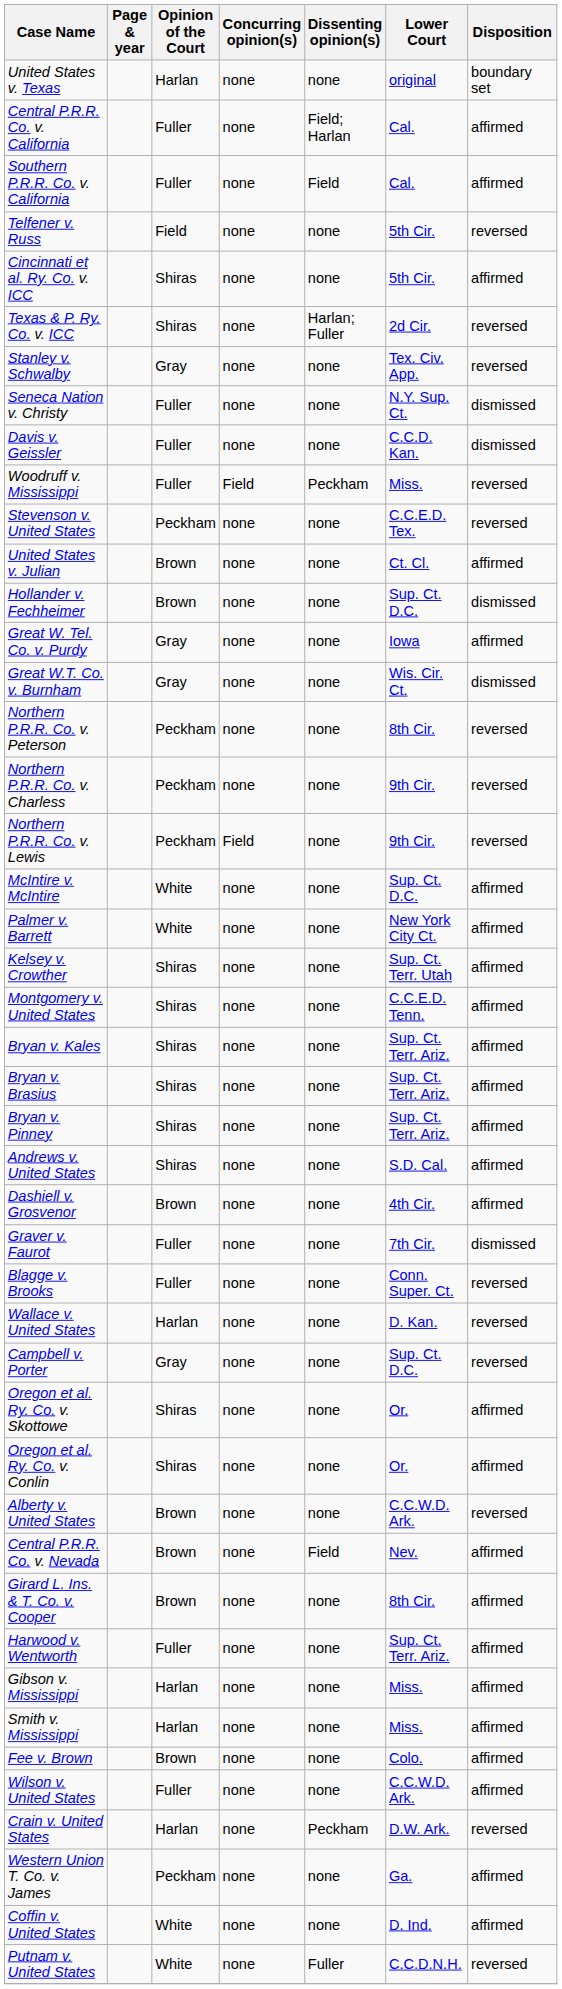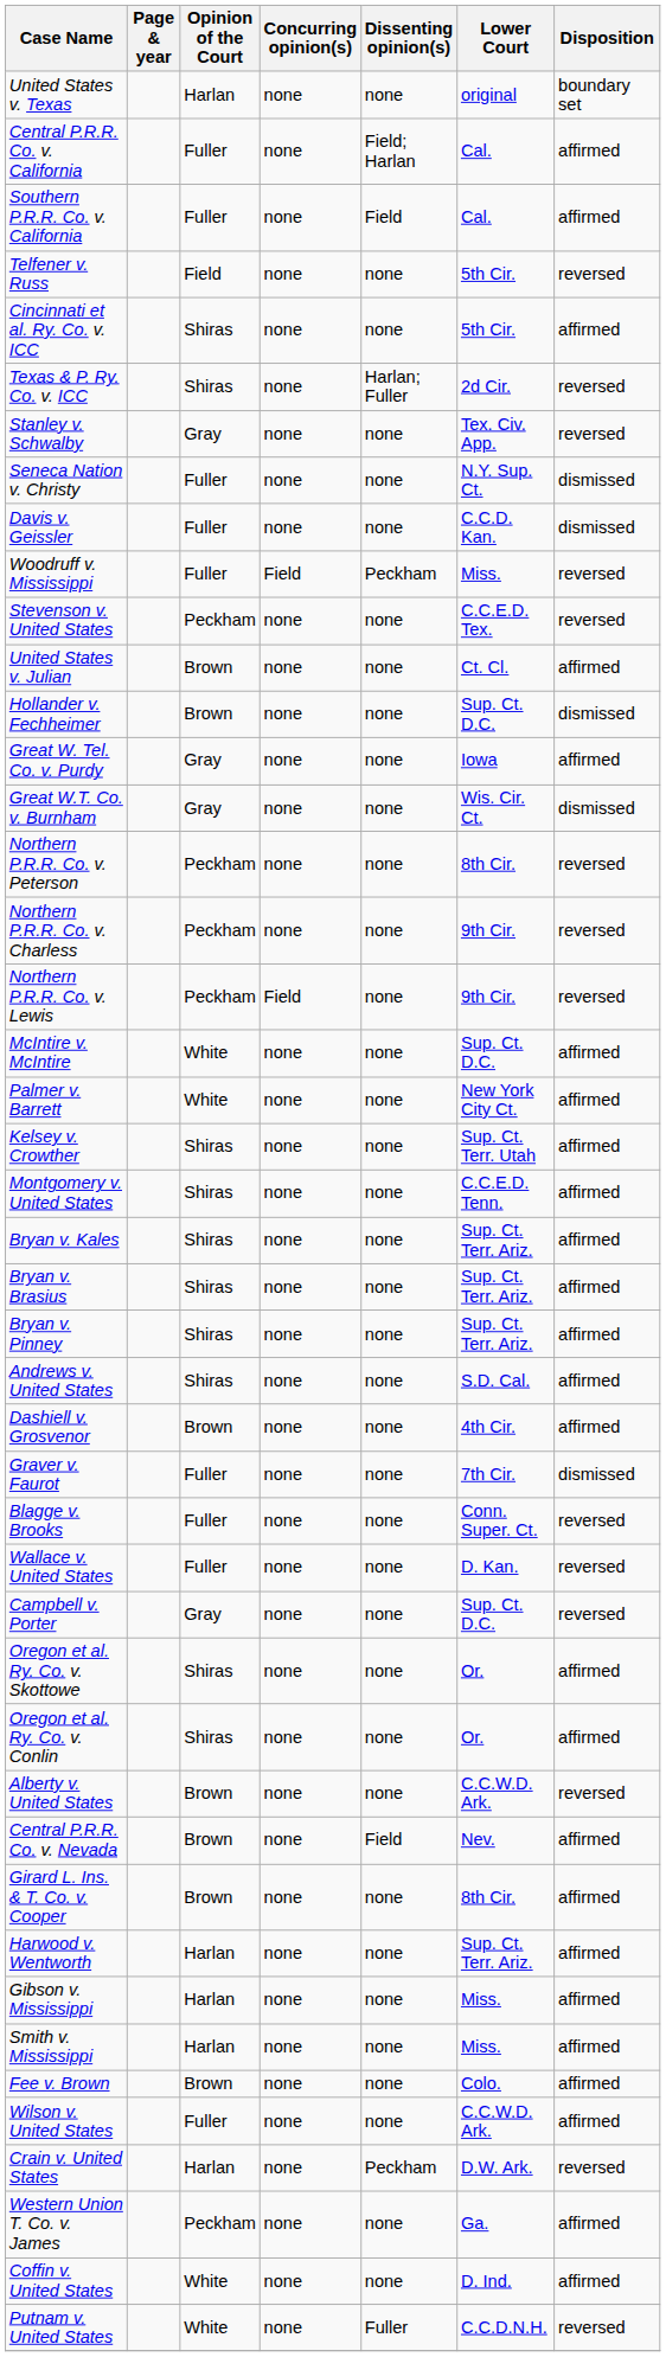Wallace v. United States | Opinion of the Court: Harlan -> Fuller
Harwood v. Wentworth | Opinion of the Court: Fuller -> Harlan
